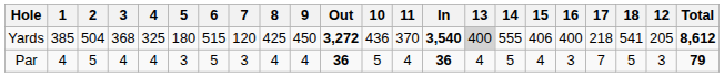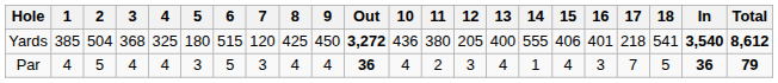columns swapped: 12 <-> In
Yards | 11: 370 -> 380
Yards | 13: lightgrey background -> no background
Yards | 16: 400 -> 401
Par | 10: 5 -> 4
Par | 11: 4 -> 2
Par | 14: 5 -> 1
